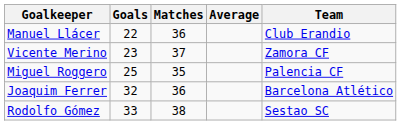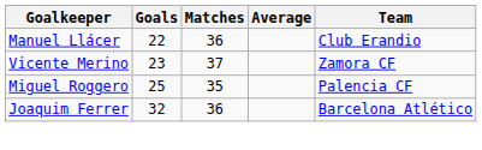- row: Rodolfo Gómez | 33 | 38 | Sestao SC
